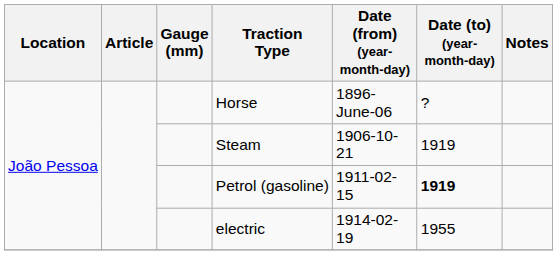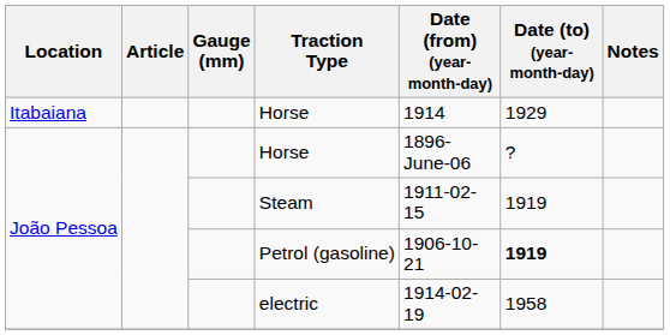+ row: Itabaiana | Horse | 1914 | 1929
Steam | Date (from) (year-month-day): 1906-10-21 -> 1911-02-15
Petrol (gasoline) | Date (from) (year-month-day): 1911-02-15 -> 1906-10-21
electric | Date (to) (year-month-day): 1955 -> 1958
